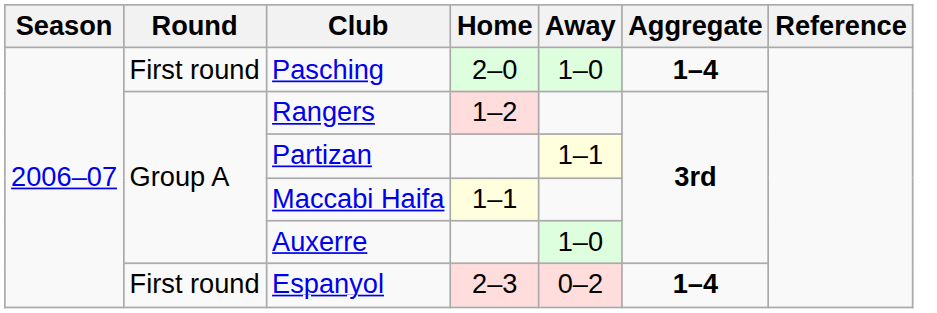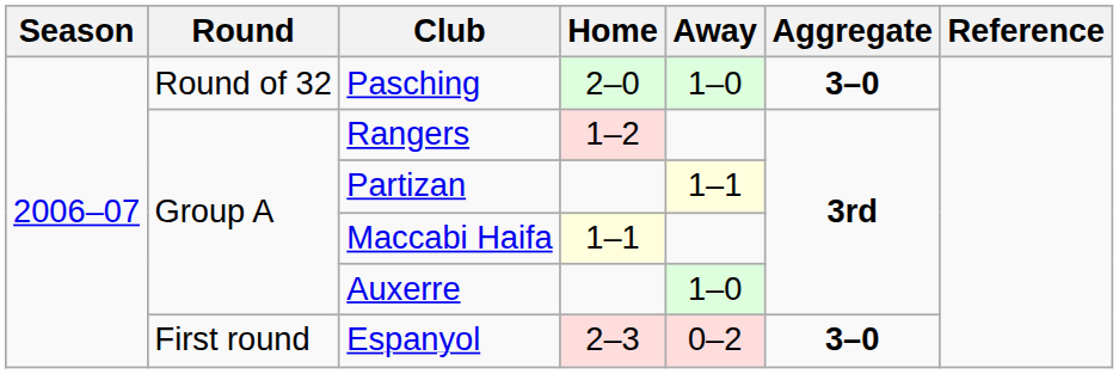Pasching | Round: First round -> Round of 32
Pasching | Aggregate: 1–4 -> 3–0
Espanyol | Aggregate: 1–4 -> 3–0
